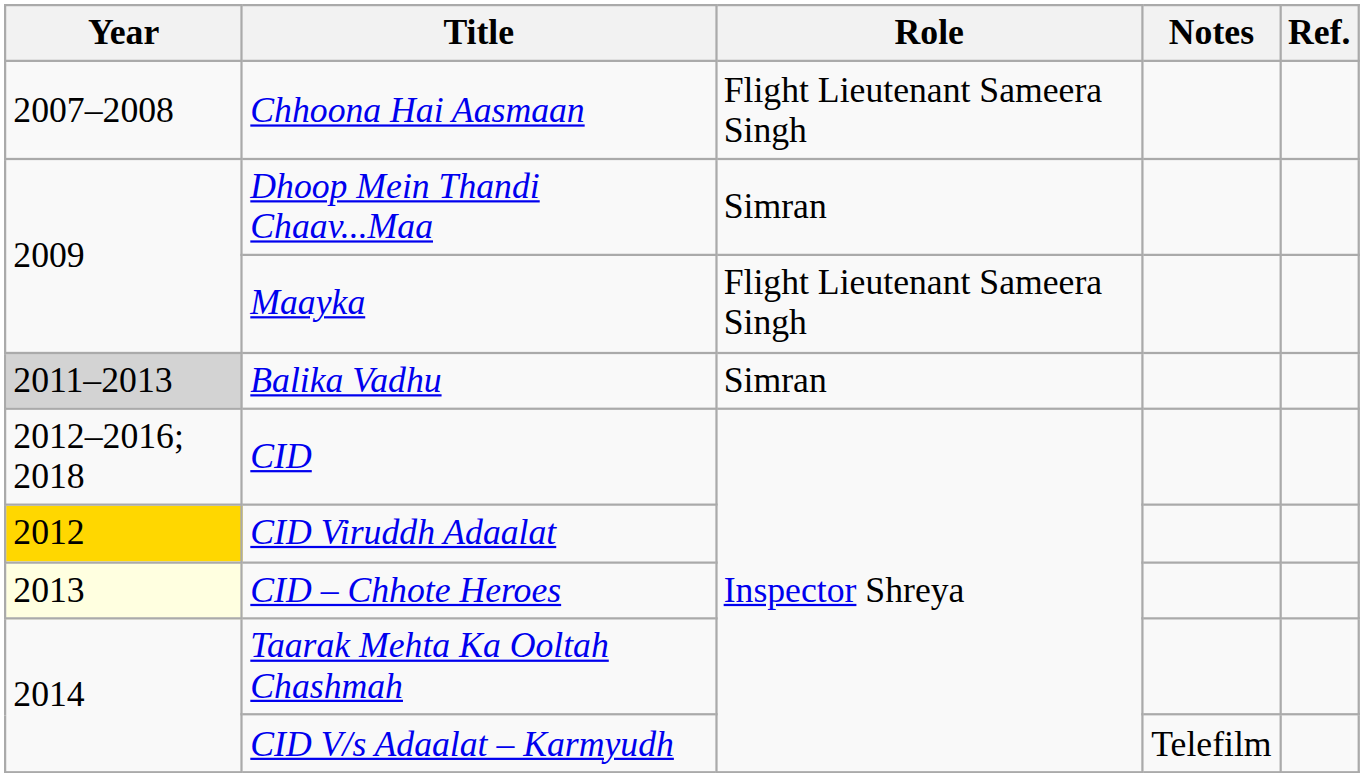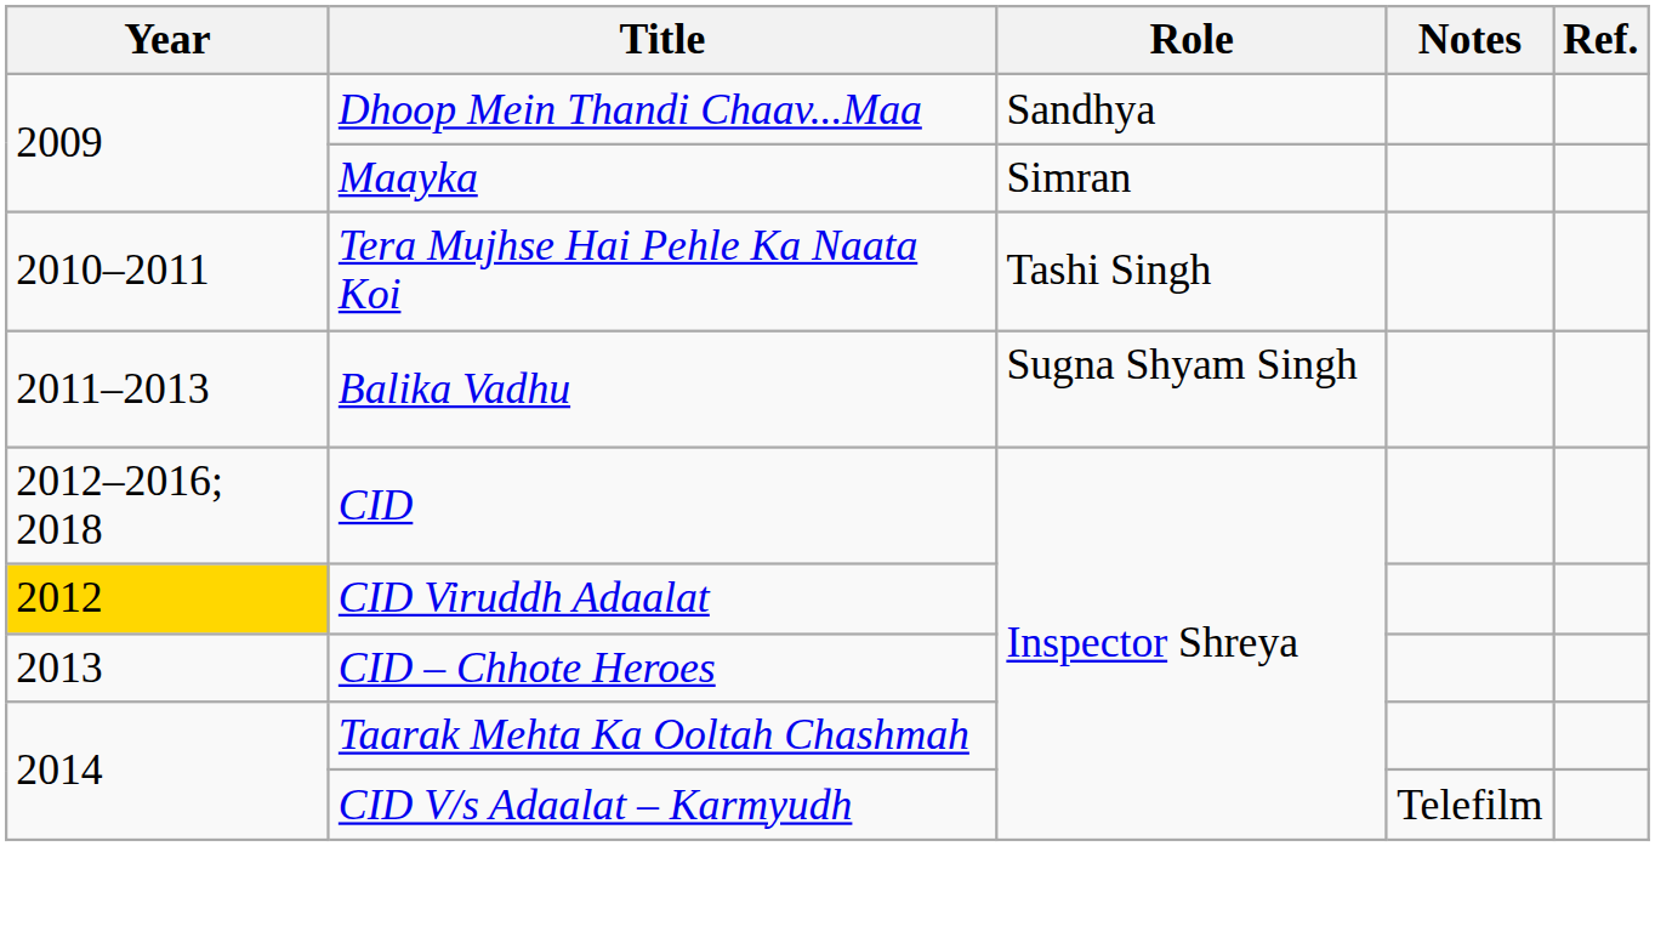- row: 2007–2008 | Chhoona Hai Aasmaan | Flight Lieutenant Sameera Singh
Dhoop Mein Thandi Chaav...Maa | Role: Simran -> Sandhya
Maayka | Role: Flight Lieutenant Sameera Singh -> Simran
+ row: 2010–2011 | Tera Mujhse Hai Pehle Ka Naata Koi | Tashi Singh
Balika Vadhu | Year: lightgrey background -> no background
Balika Vadhu | Role: Simran -> Sugna Shyam Singh
CID – Chhote Heroes | Year: lightyellow background -> no background
